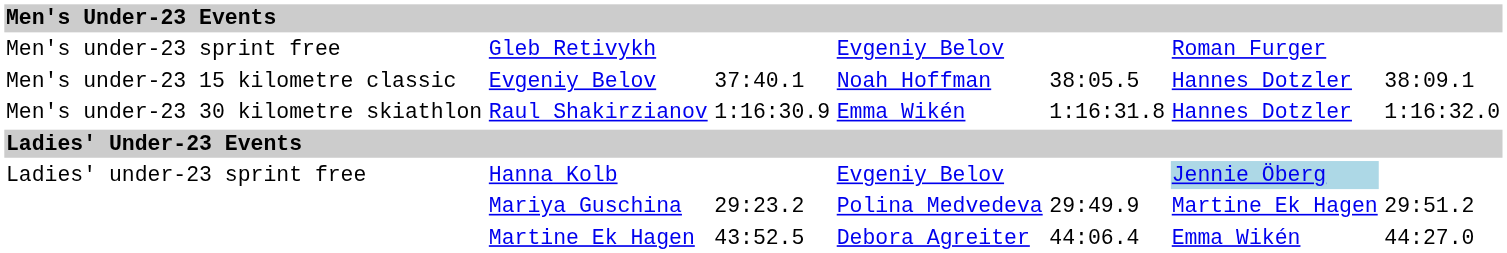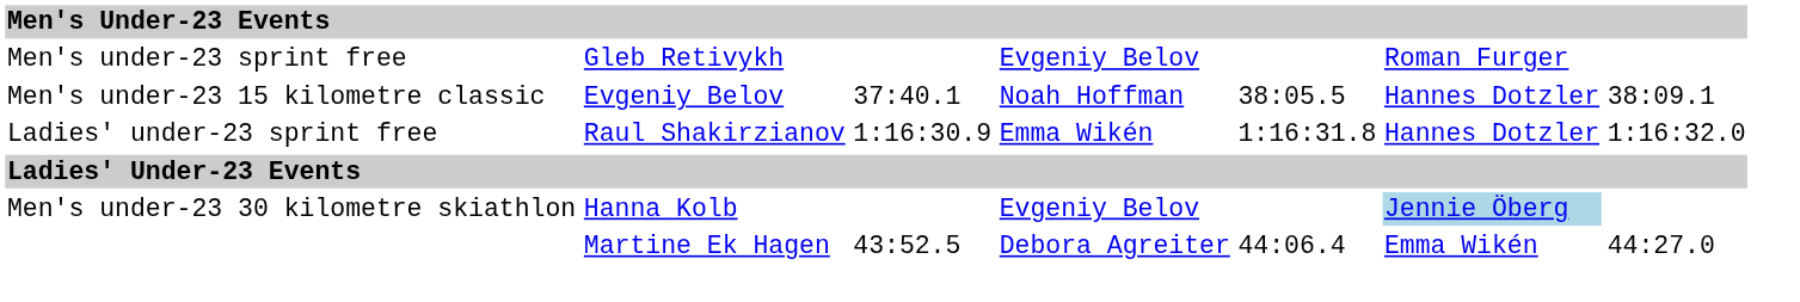Raul Shakirzianov | column 1: Men's under-23 30 kilometre skiathlon -> Ladies' under-23 sprint free
Hanna Kolb | column 1: Ladies' under-23 sprint free -> Men's under-23 30 kilometre skiathlon
- row: Mariya Guschina | 29:23.2 | Polina Medvedeva | 29:49.9 | Martine Ek Hagen | 29:51.2
